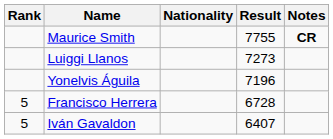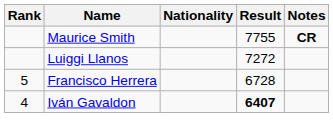Luiggi Llanos | Result: 7273 -> 7272
- row: Yonelvis Águila | 7196
Iván Gavaldon | Rank: 5 -> 4
Iván Gavaldon | Result: normal -> bold
